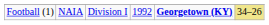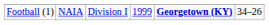Football (1) | column 4: 1992 -> 1999
Football (1) | column 6: khaki background -> no background
